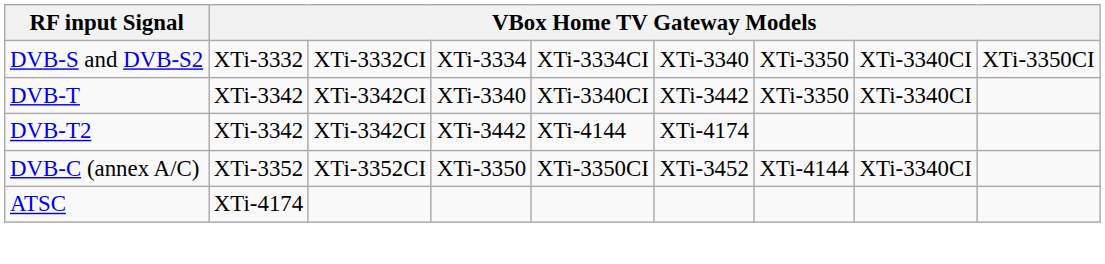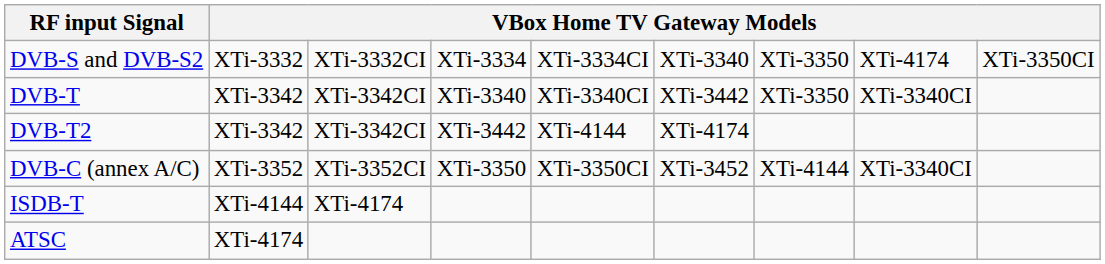DVB-S and DVB-S2 | column 8: XTi-3340CI -> XTi-4174
+ row: ISDB-T | XTi-4144 | XTi-4174
